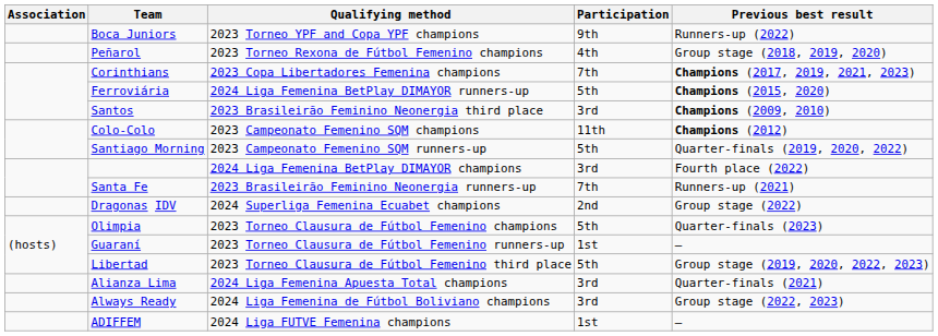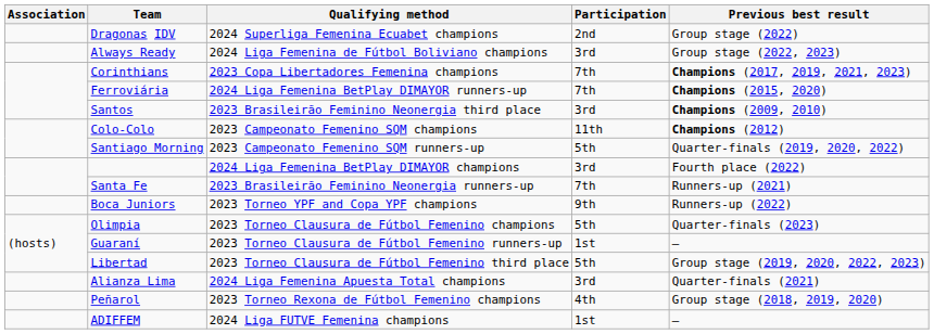rows swapped: Boca Juniors <-> Dragonas IDV
rows swapped: Always Ready <-> Peñarol
Ferroviária | Participation: 5th -> 7th
